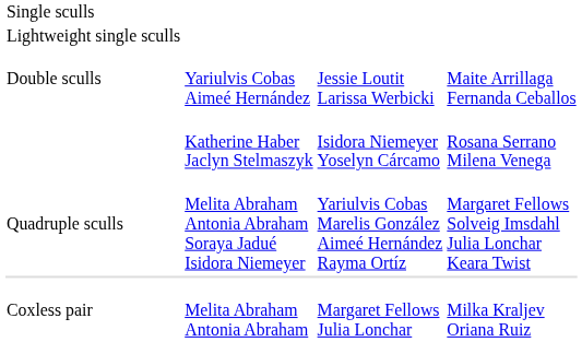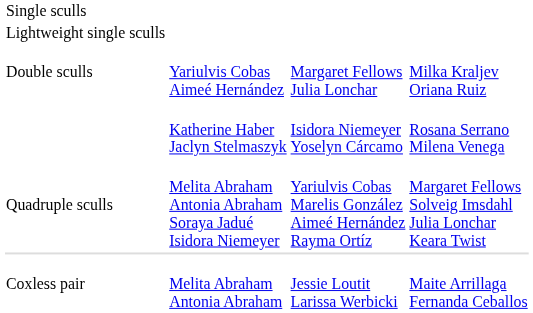Double sculls | column 3: Jessie Loutit Larissa Werbicki -> Margaret Fellows Julia Lonchar
Double sculls | column 4: Maite Arrillaga Fernanda Ceballos -> Milka Kraljev Oriana Ruiz
Coxless pair | column 3: Margaret Fellows Julia Lonchar -> Jessie Loutit Larissa Werbicki
Coxless pair | column 4: Milka Kraljev Oriana Ruiz -> Maite Arrillaga Fernanda Ceballos
